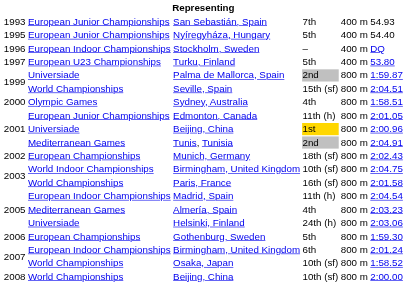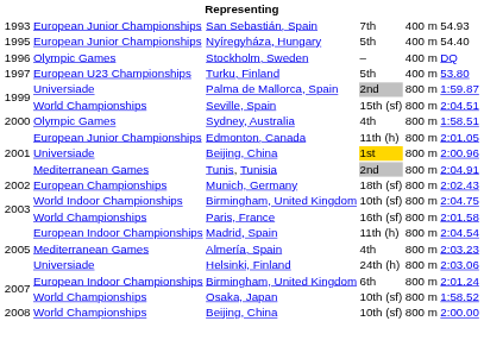Stockholm, Sweden | column 2: European Indoor Championships -> Olympic Games
- row: 2006 | European Championships | Gothenburg, Sweden | 5th | 800 m | 1:59.30
